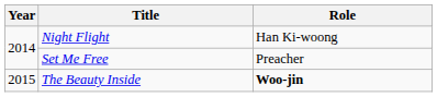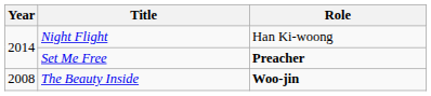Set Me Free | Role: normal -> bold
The Beauty Inside | Year: 2015 -> 2008
